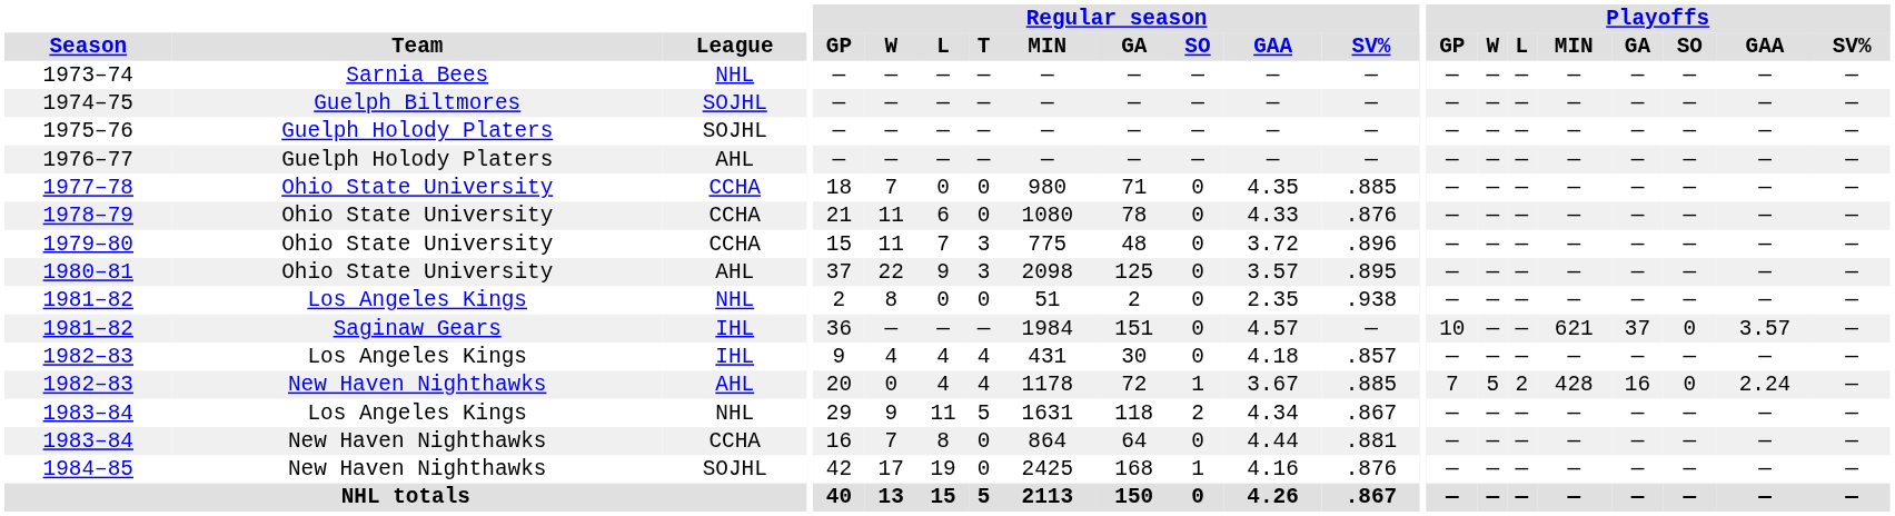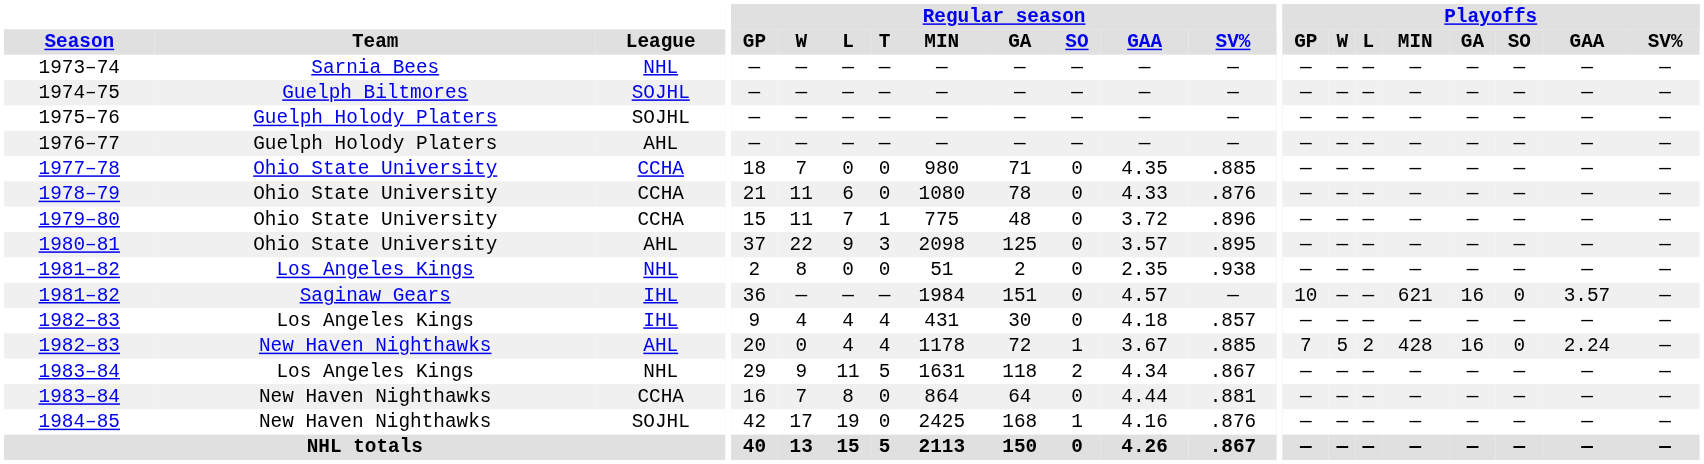1979–80 | Regular season / T: 3 -> 1
1981–82 / Saginaw Gears | Playoffs / GA: 37 -> 16
